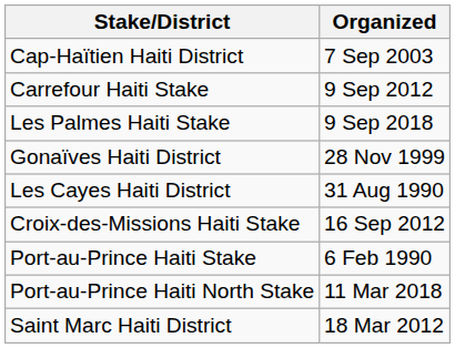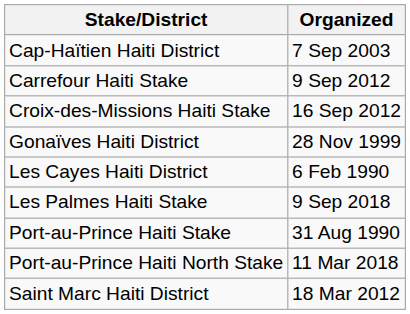rows swapped: Croix-des-Missions Haiti Stake <-> Les Palmes Haiti Stake
Les Cayes Haiti District | Organized: 31 Aug 1990 -> 6 Feb 1990
Port-au-Prince Haiti Stake | Organized: 6 Feb 1990 -> 31 Aug 1990
